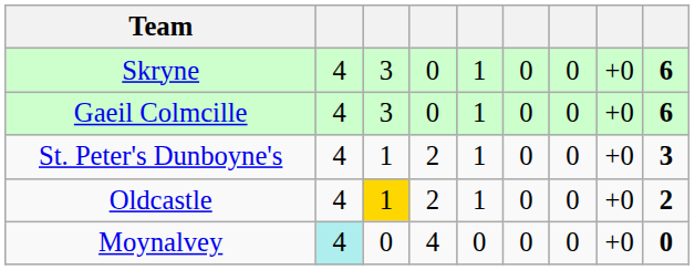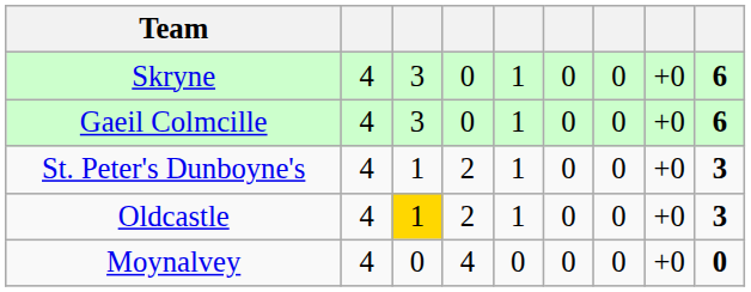Oldcastle | column 9: 2 -> 3
Moynalvey | column 2: paleturquoise background -> no background
